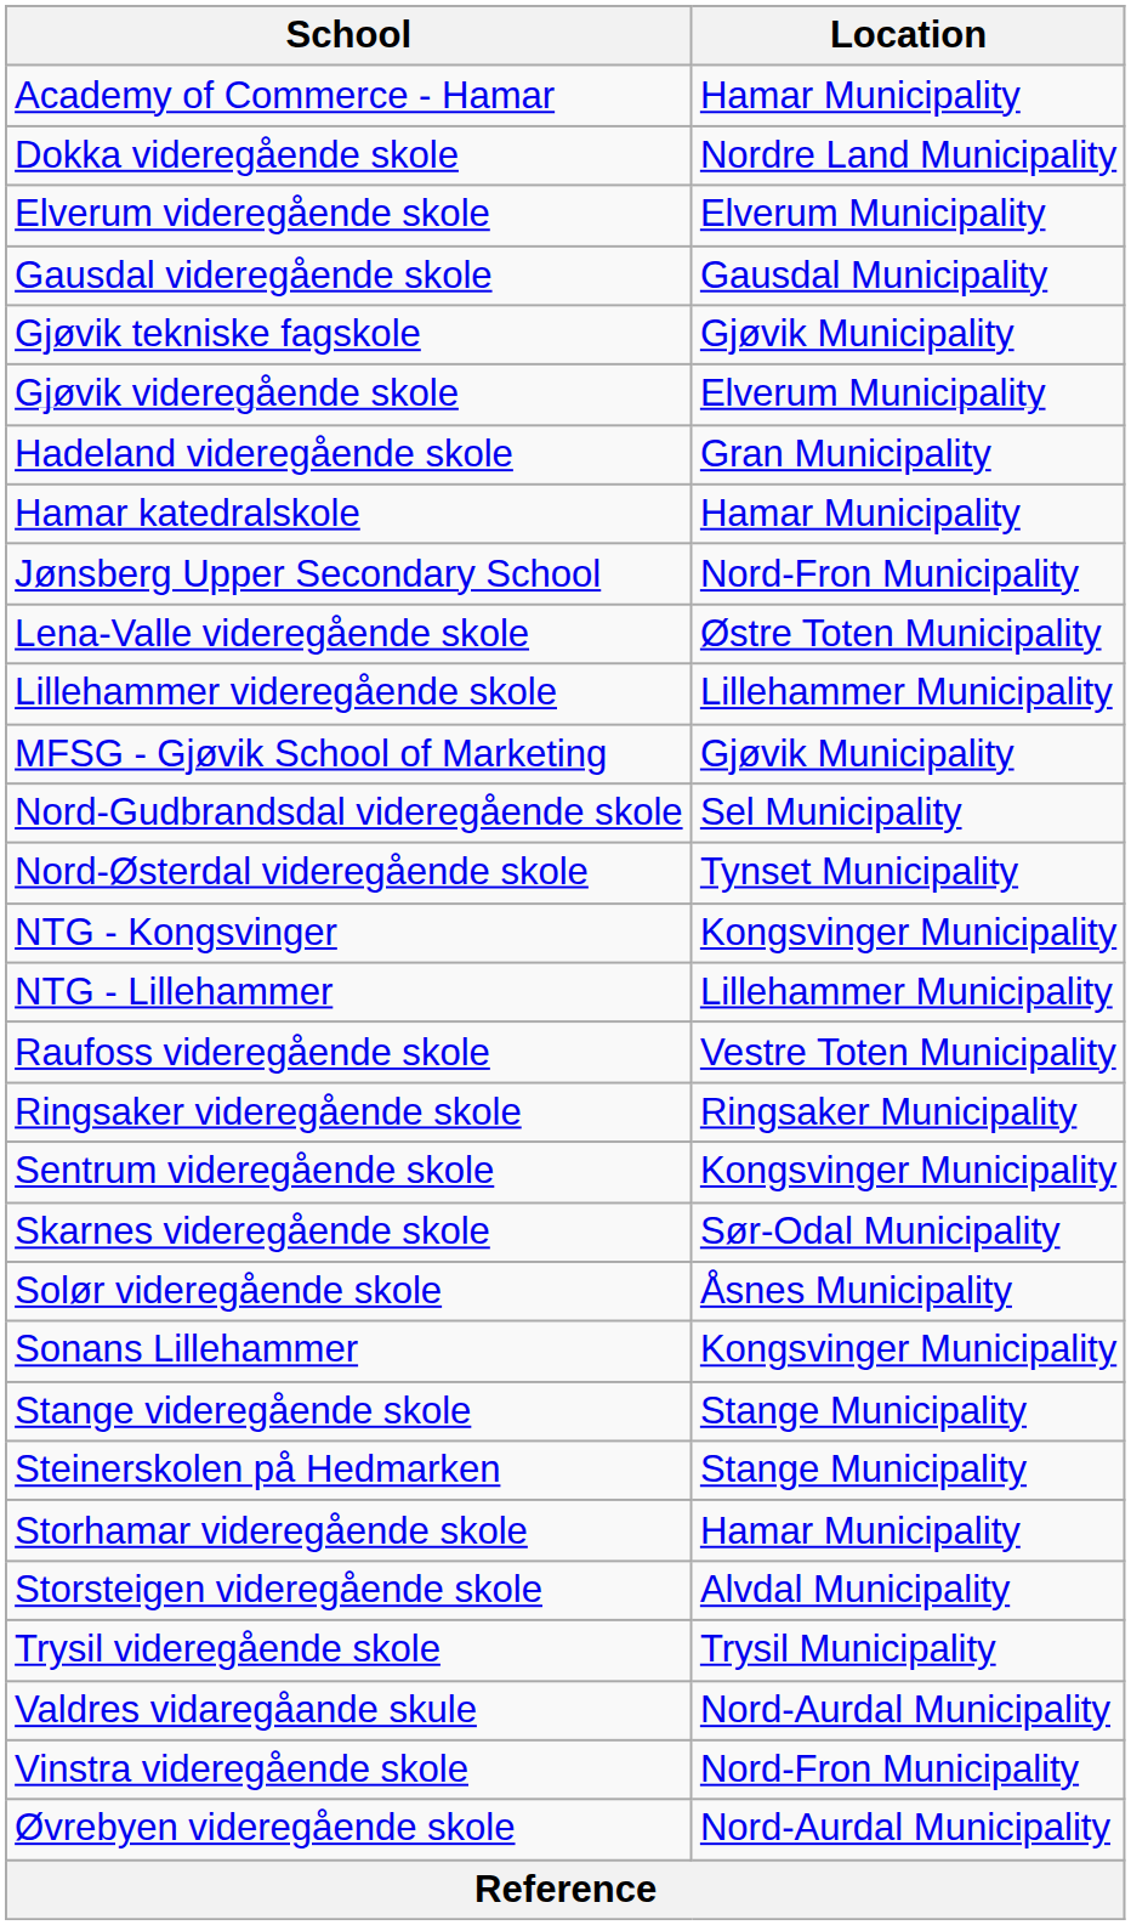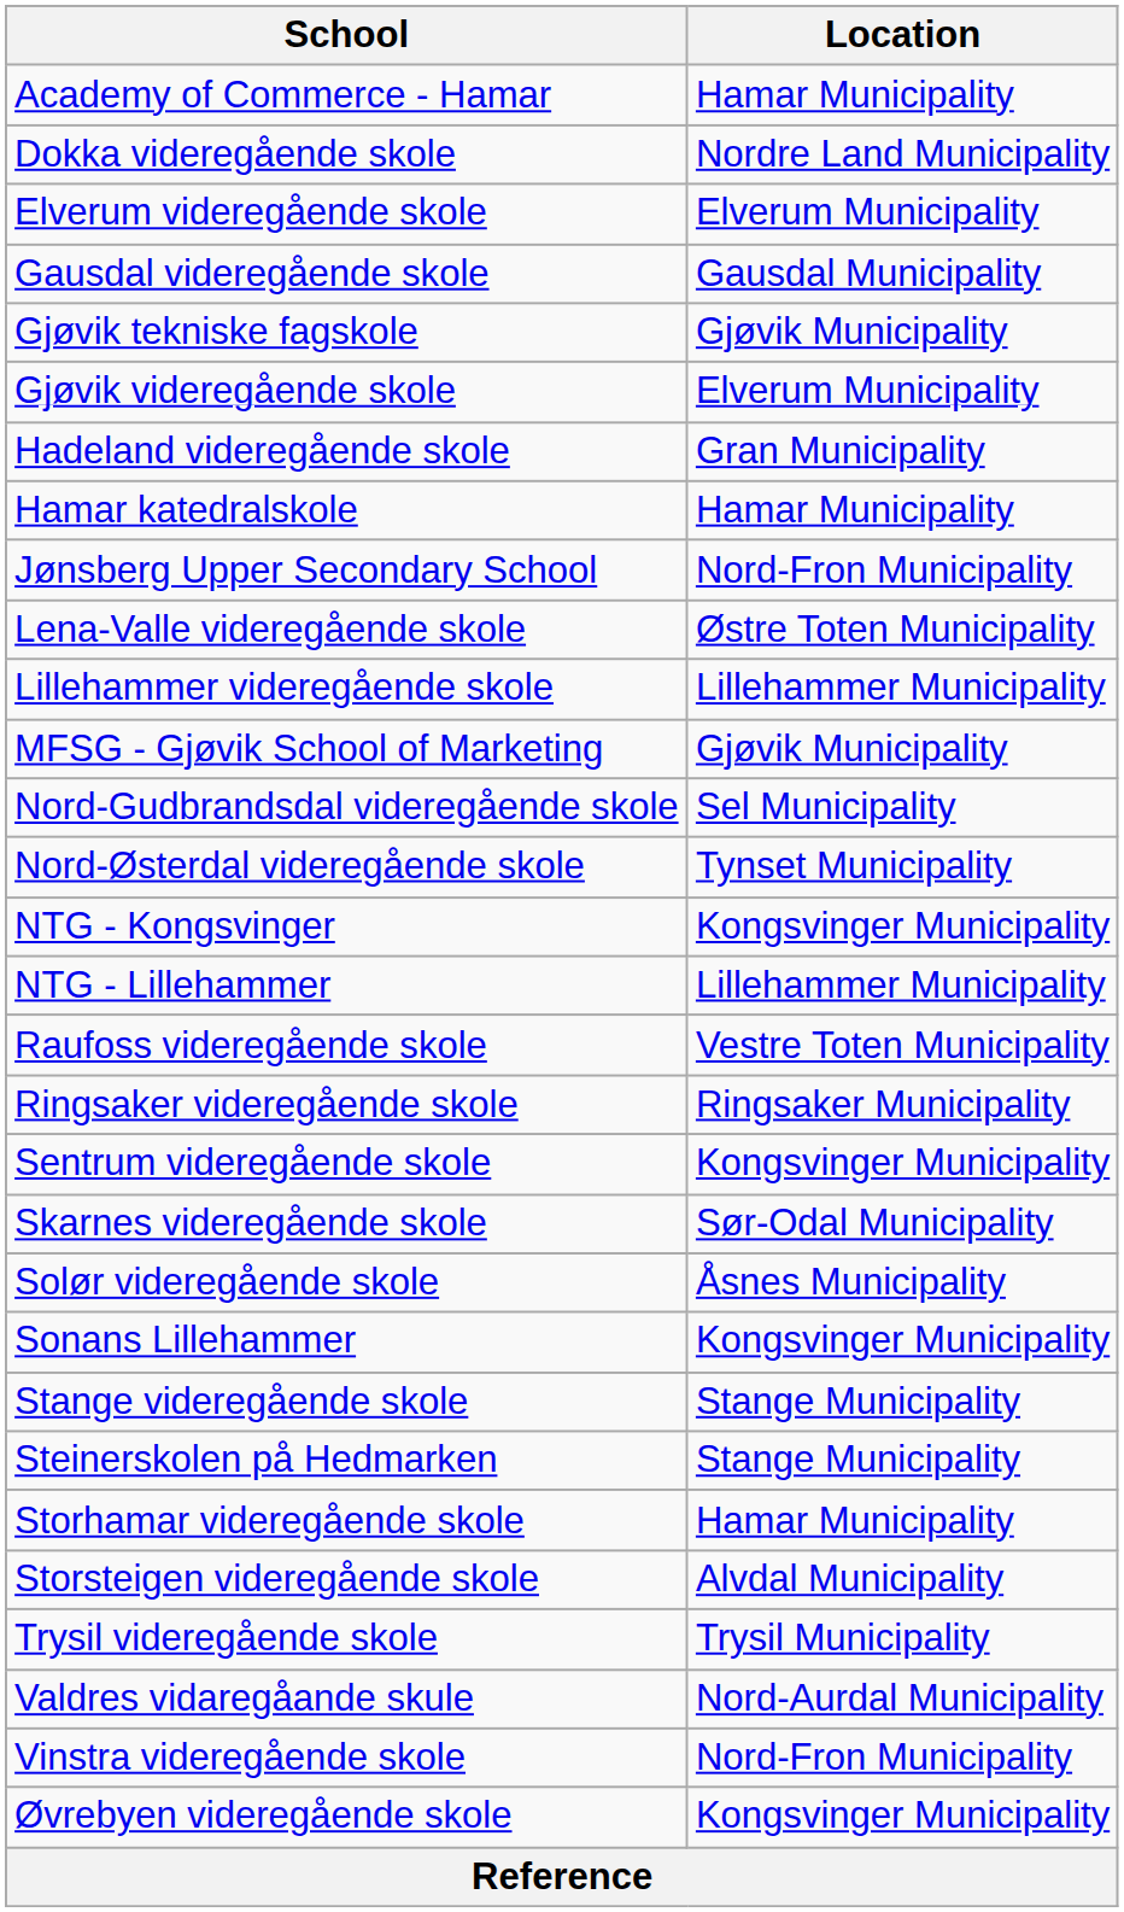Øvrebyen videregående skole | Location: Nord-Aurdal Municipality -> Kongsvinger Municipality
